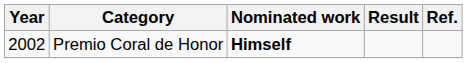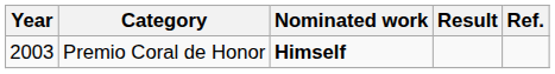Premio Coral de Honor | Year: 2002 -> 2003
